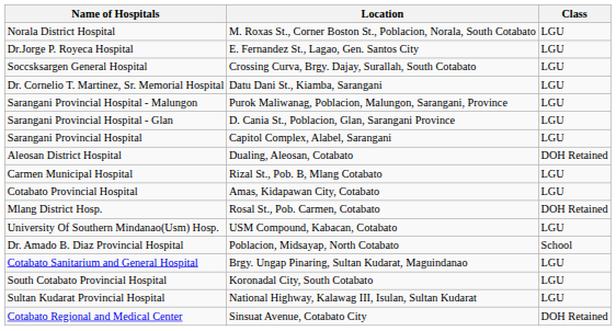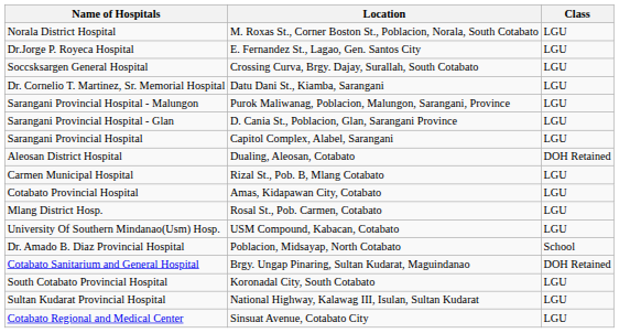Mlang District Hosp. | Class: DOH Retained -> LGU
Cotabato Sanitarium and General Hospital | Class: LGU -> DOH Retained
Cotabato Regional and Medical Center | Class: DOH Retained -> LGU
